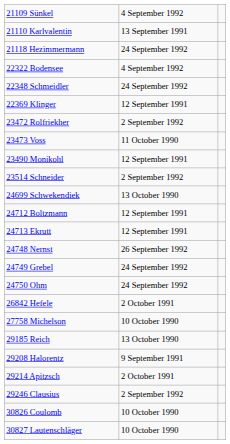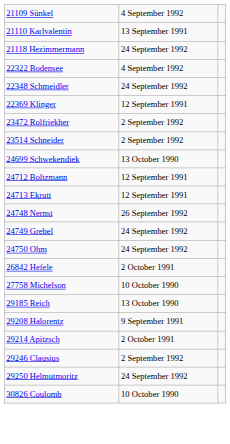- row: 23473 Voss | 11 October 1990
- row: 23490 Monikohl | 12 September 1991
+ row: 29250 Helmutmoritz | 24 September 1992
- row: 30827 Lautenschläger | 10 October 1990
